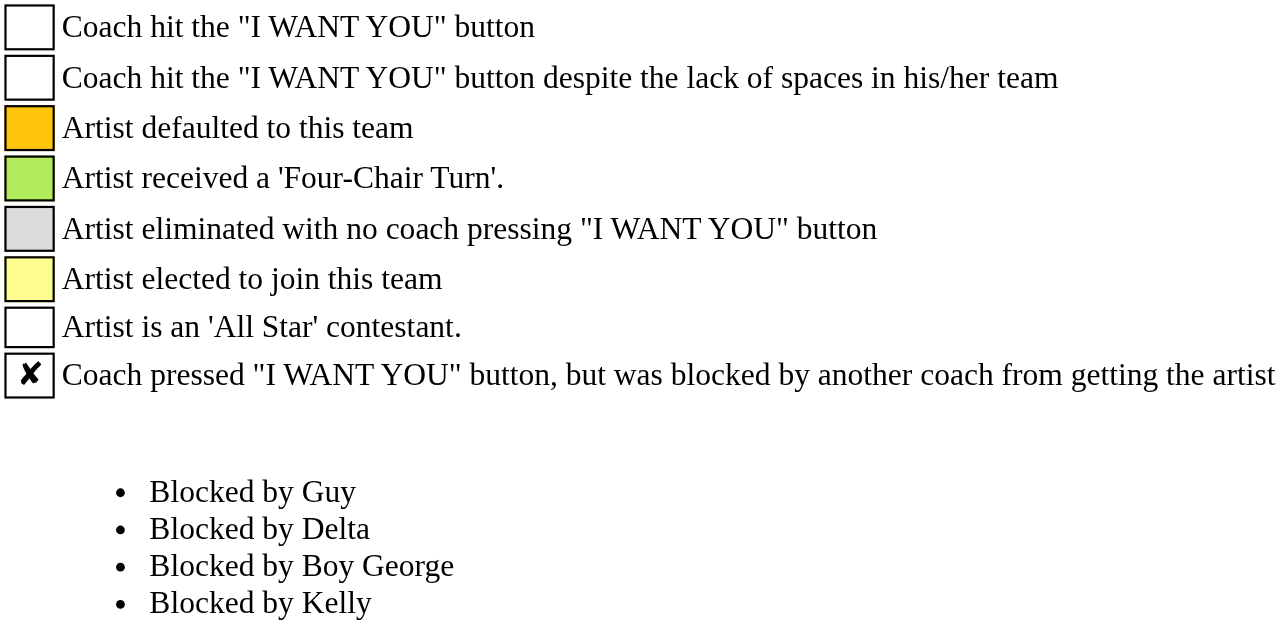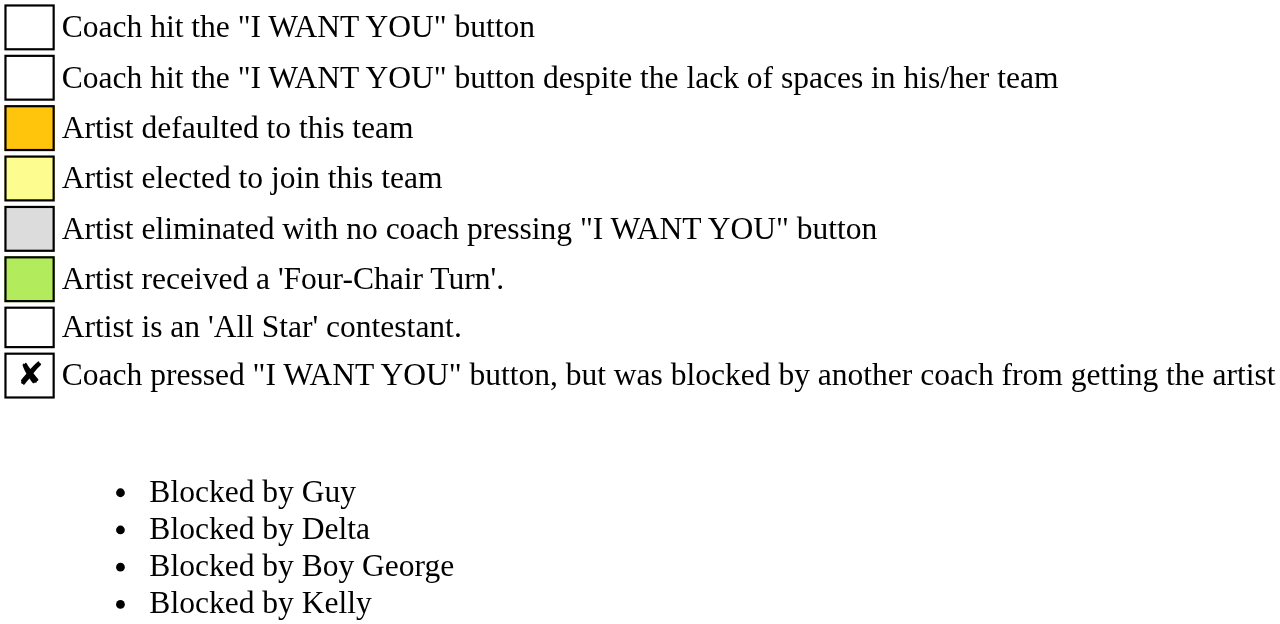rows swapped: Artist elected to join this team <-> Artist received a 'Four-Chair Turn'.
